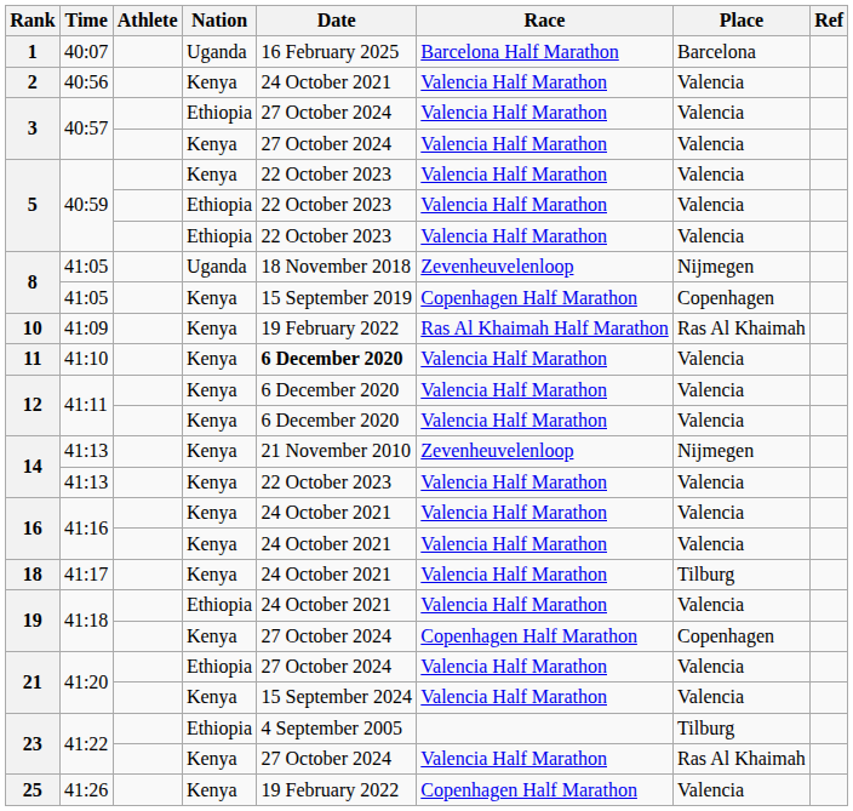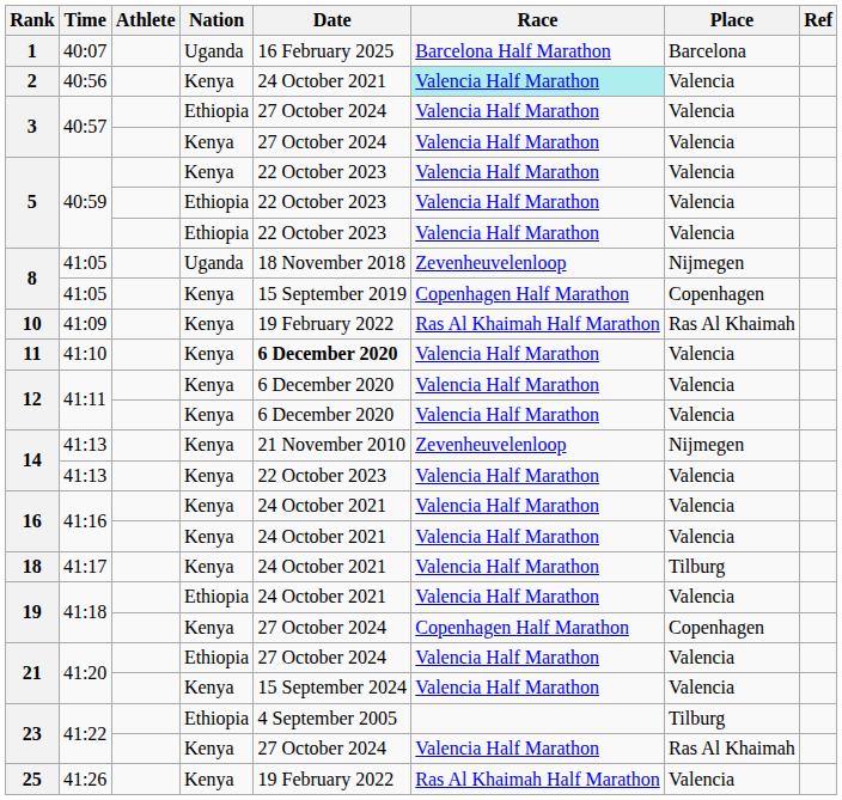2 | Race: no background -> paleturquoise background
25 | Race: Copenhagen Half Marathon -> Ras Al Khaimah Half Marathon
